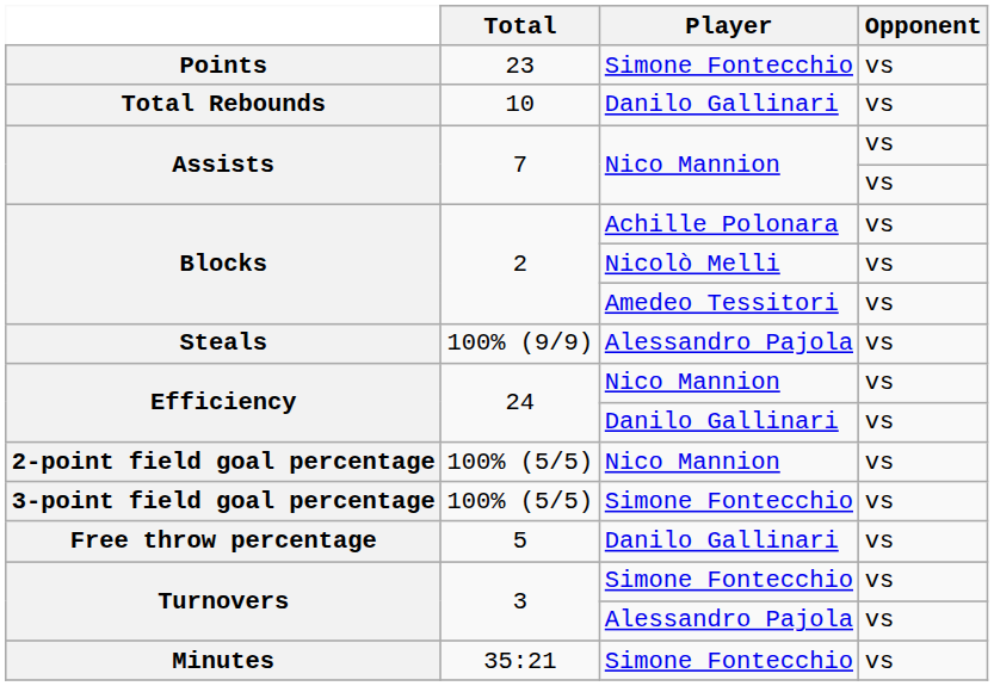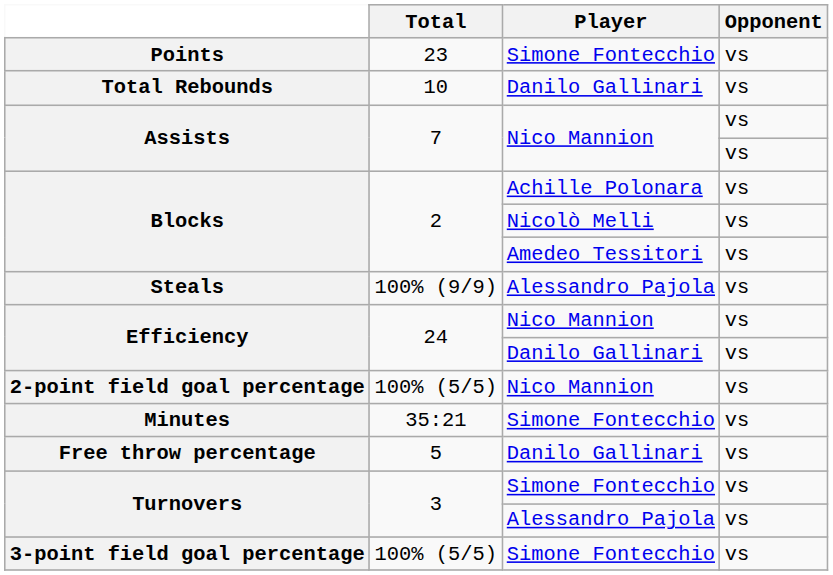rows swapped: 3-point field goal percentage <-> Minutes
